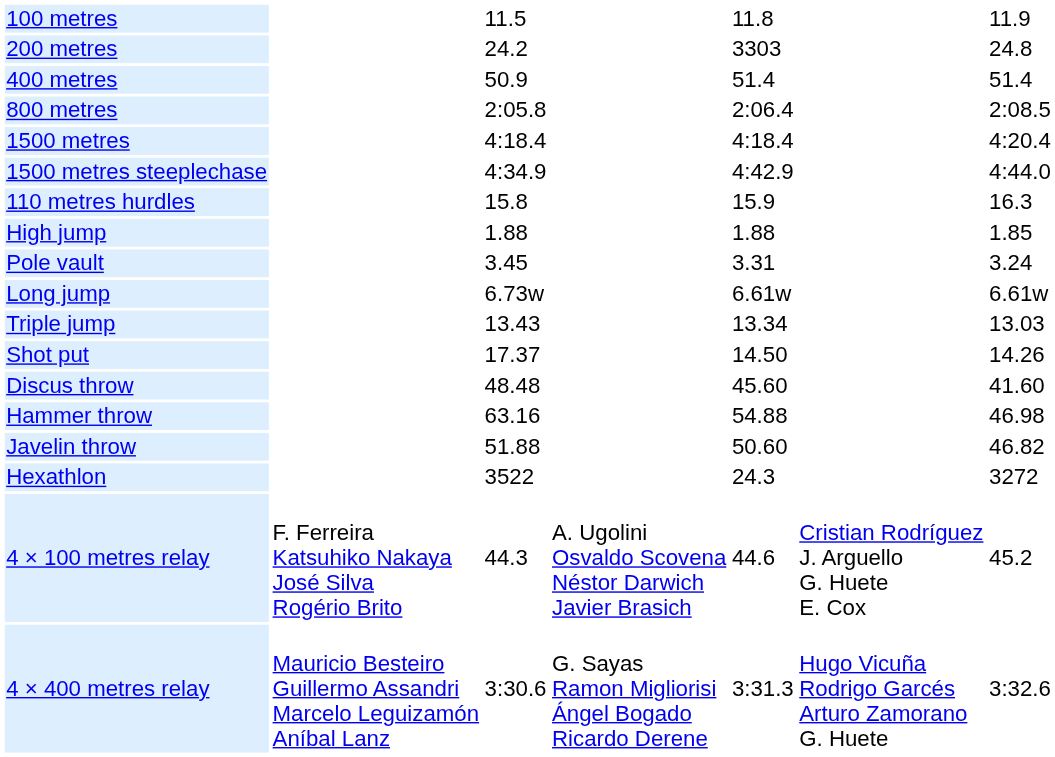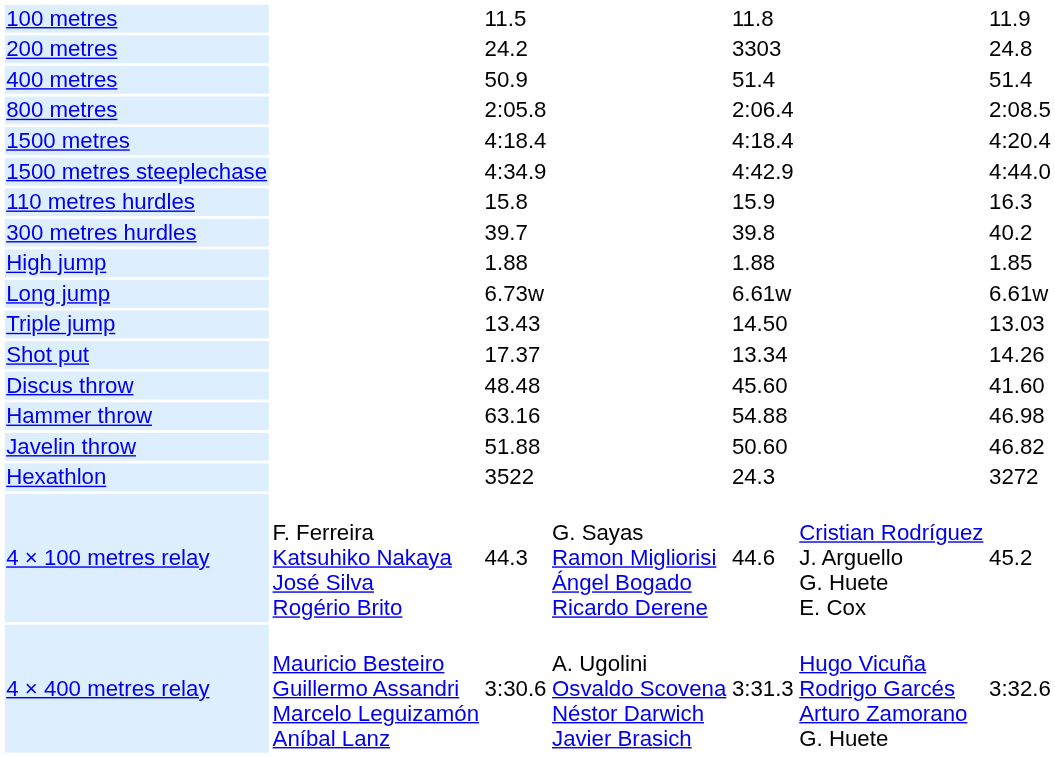+ row: 300 metres hurdles | 39.7 | 39.8 | 40.2
- row: Pole vault | 3.45 | 3.31 | 3.24
Triple jump | column 5: 13.34 -> 14.50
Shot put | column 5: 14.50 -> 13.34
4 × 100 metres relay | column 4: A. Ugolini Osvaldo Scovena Néstor Darwich Javier Brasich -> G. Sayas Ramon Migliorisi Ángel Bogado Ricardo Derene
4 × 400 metres relay | column 4: G. Sayas Ramon Migliorisi Ángel Bogado Ricardo Derene -> A. Ugolini Osvaldo Scovena Néstor Darwich Javier Brasich
